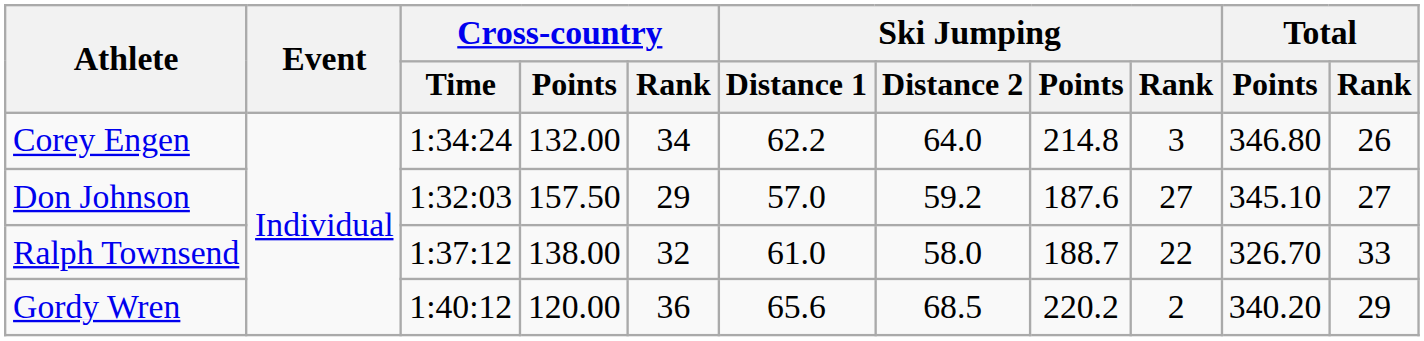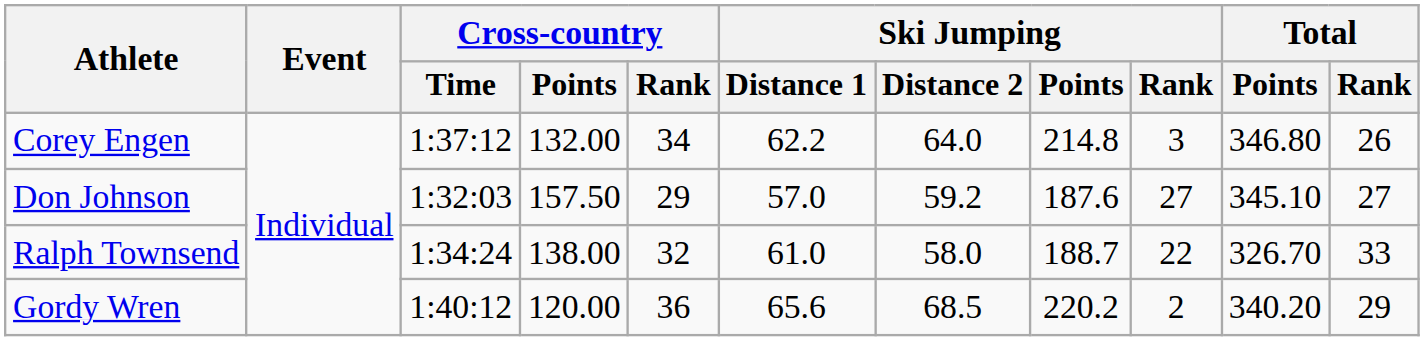Corey Engen | Cross-country / Time: 1:34:24 -> 1:37:12
Ralph Townsend | Cross-country / Time: 1:37:12 -> 1:34:24
